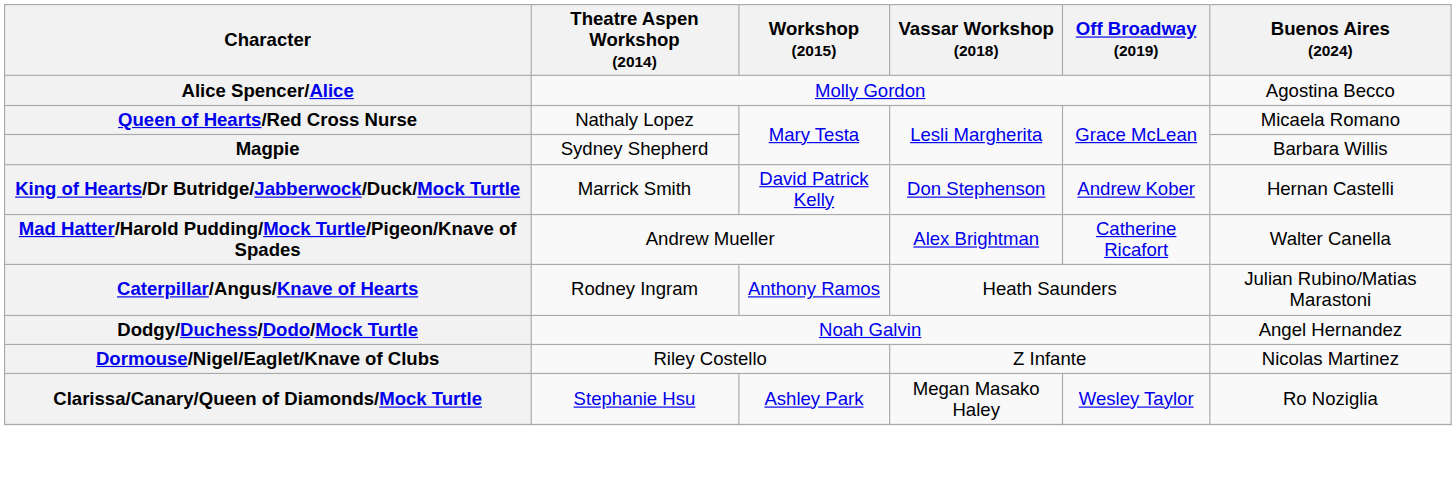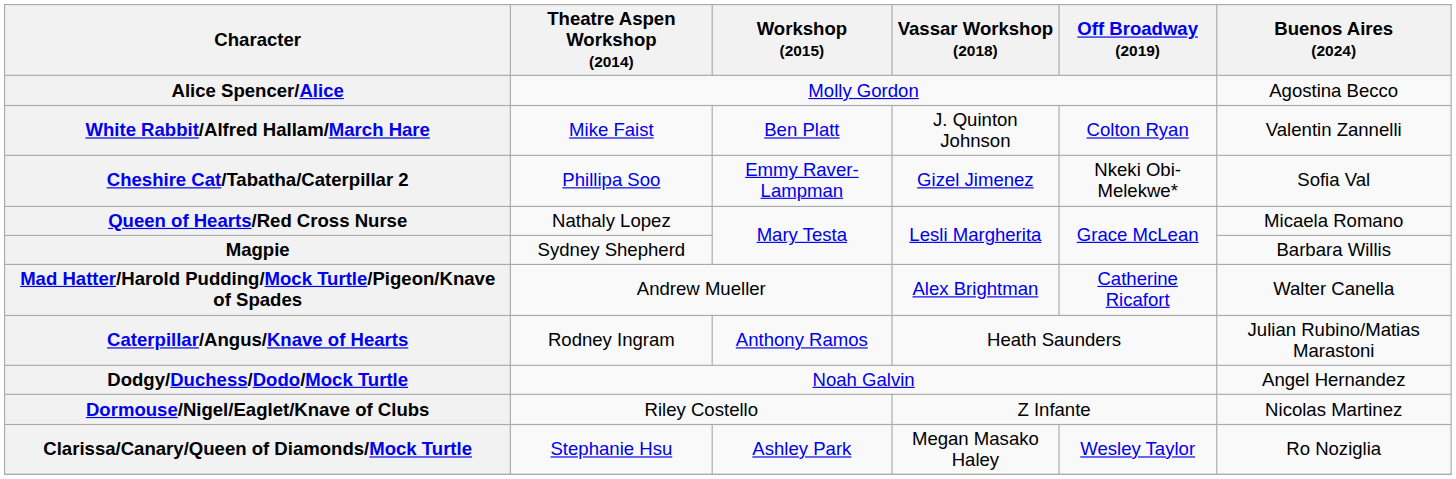+ row: White Rabbit/Alfred Hallam/March Hare | Mike Faist | Ben Platt | J. Quinton Johnson | Colton Ryan | Valentin Zannelli
+ row: Cheshire Cat/Tabatha/Caterpillar 2 | Phillipa Soo | Emmy Raver-Lampman | Gizel Jimenez | Nkeki Obi-Melekwe* | Sofia Val
- row: King of Hearts/Dr Butridge/Jabberwock/Duck/Mock Turtle | Marrick Smith | David Patrick Kelly | Don Stephenson | Andrew Kober | Hernan Castelli
